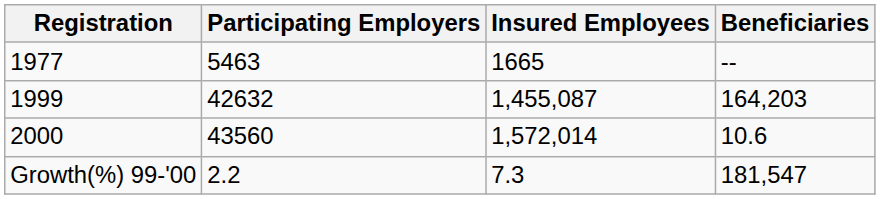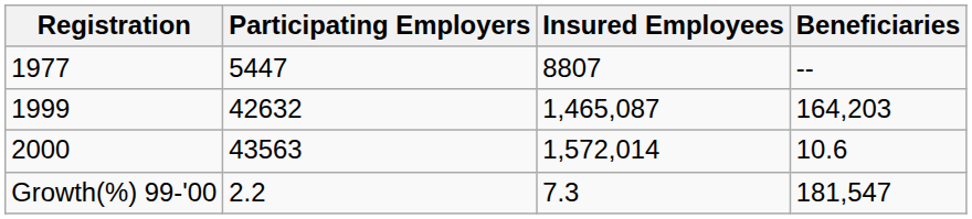1977 | Participating Employers: 5463 -> 5447
1977 | Insured Employees: 1665 -> 8807
1999 | Insured Employees: 1,455,087 -> 1,465,087
2000 | Participating Employers: 43560 -> 43563
